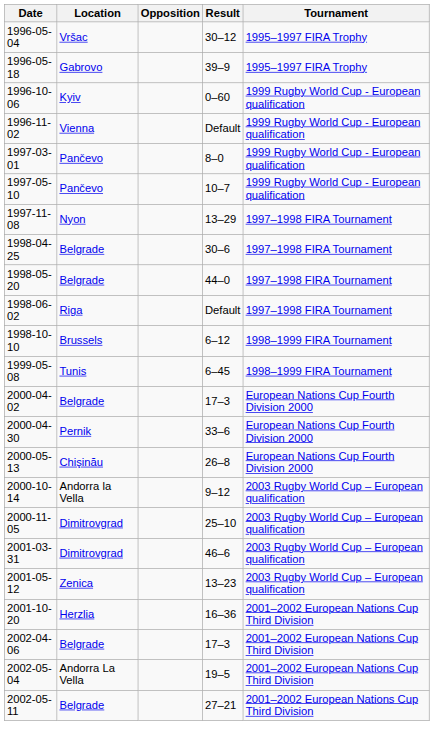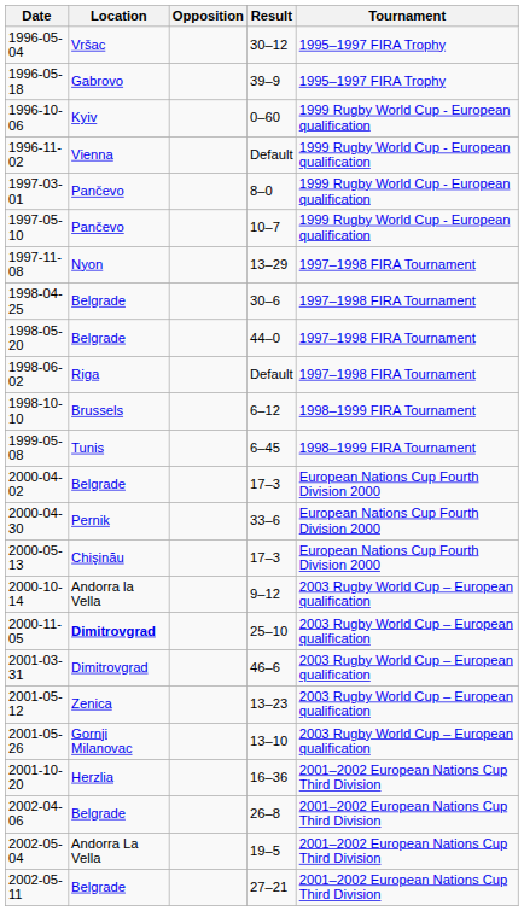2000-05-13 | Result: 26–8 -> 17–3
2000-11-05 | Location: normal -> bold
+ row: 2001-05-26 | Gornji Milanovac | 13–10 | 2003 Rugby World Cup – European qualification
2002-04-06 | Result: 17–3 -> 26–8
